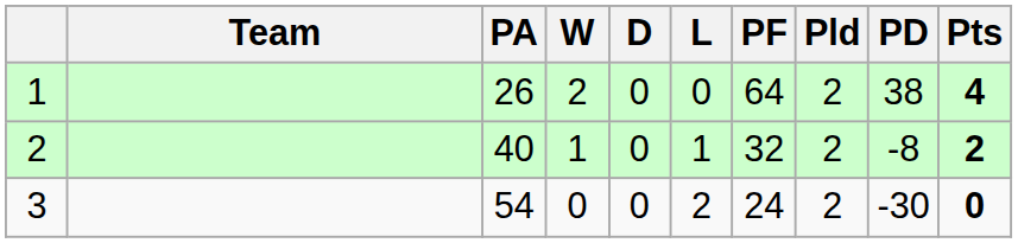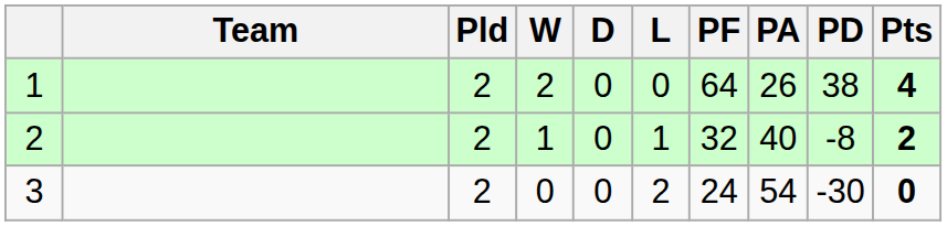columns swapped: Pld <-> PA
